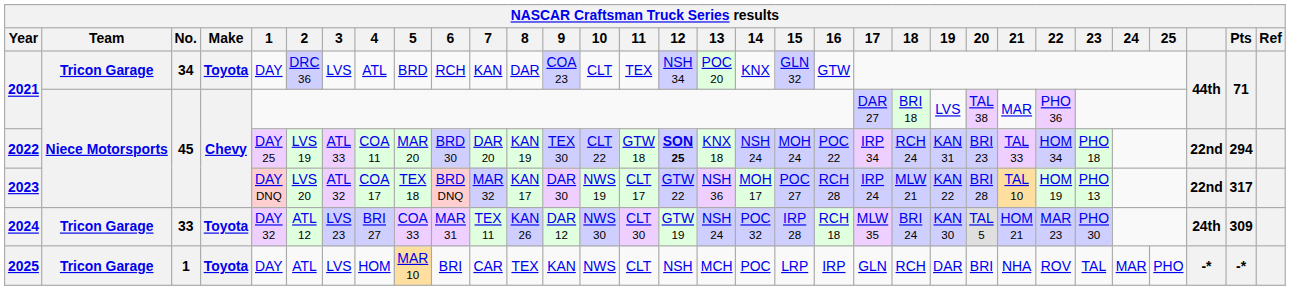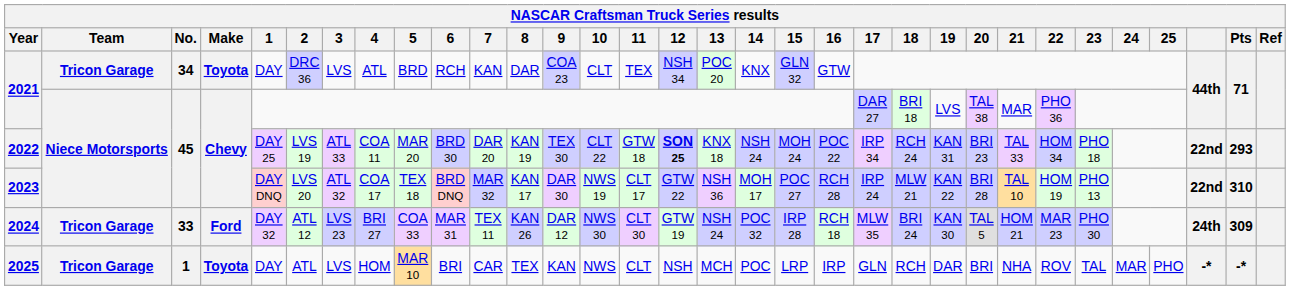2022 | Pts: 294 -> 293
2023 | Pts: 317 -> 310
2024 | Make: Toyota -> Ford
